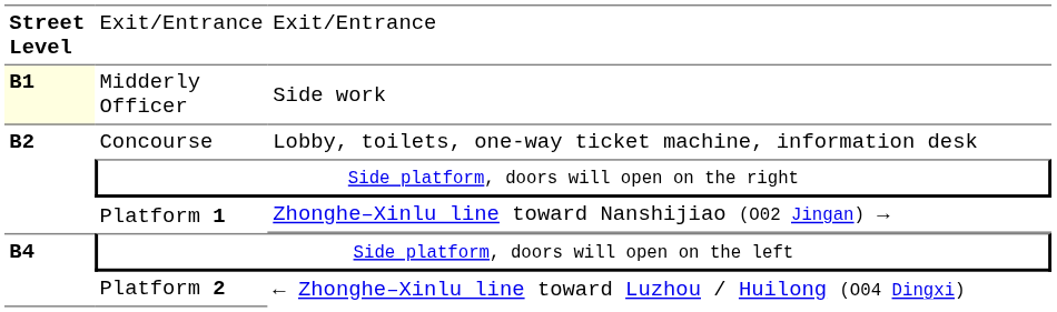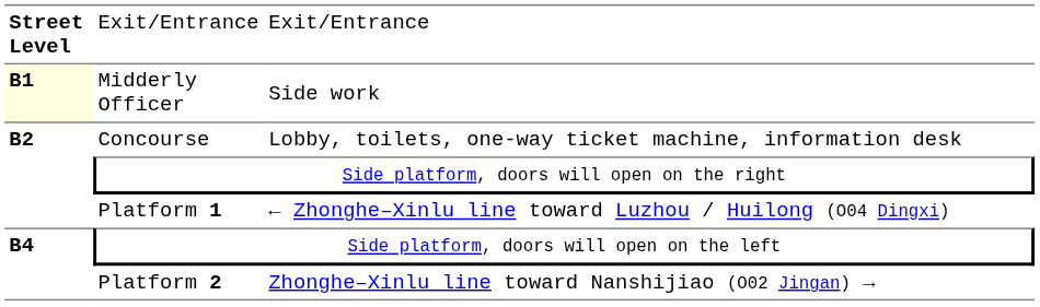Platform 1 | column 3: Zhonghe–Xinlu line toward Nanshijiao (O02 Jingan) → -> ← Zhonghe–Xinlu line toward Luzhou / Huilong (O04 Dingxi)
Platform 2 | column 3: ← Zhonghe–Xinlu line toward Luzhou / Huilong (O04 Dingxi) -> Zhonghe–Xinlu line toward Nanshijiao (O02 Jingan) →
